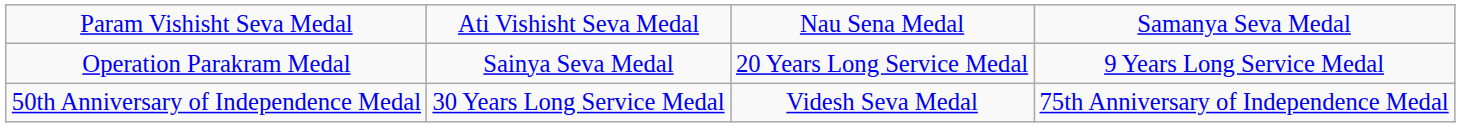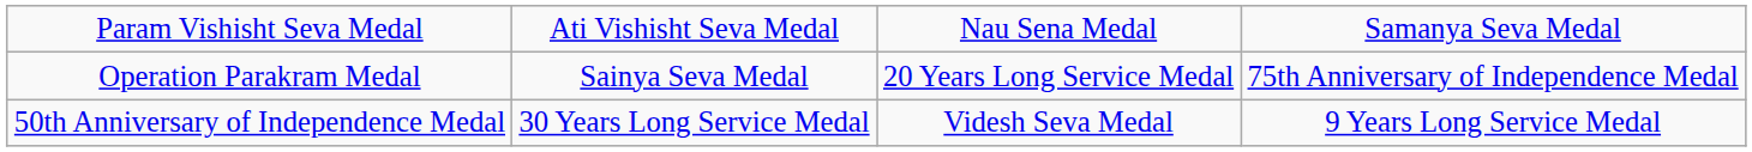Operation Parakram Medal | column 4: 9 Years Long Service Medal -> 75th Anniversary of Independence Medal
50th Anniversary of Independence Medal | column 4: 75th Anniversary of Independence Medal -> 9 Years Long Service Medal
